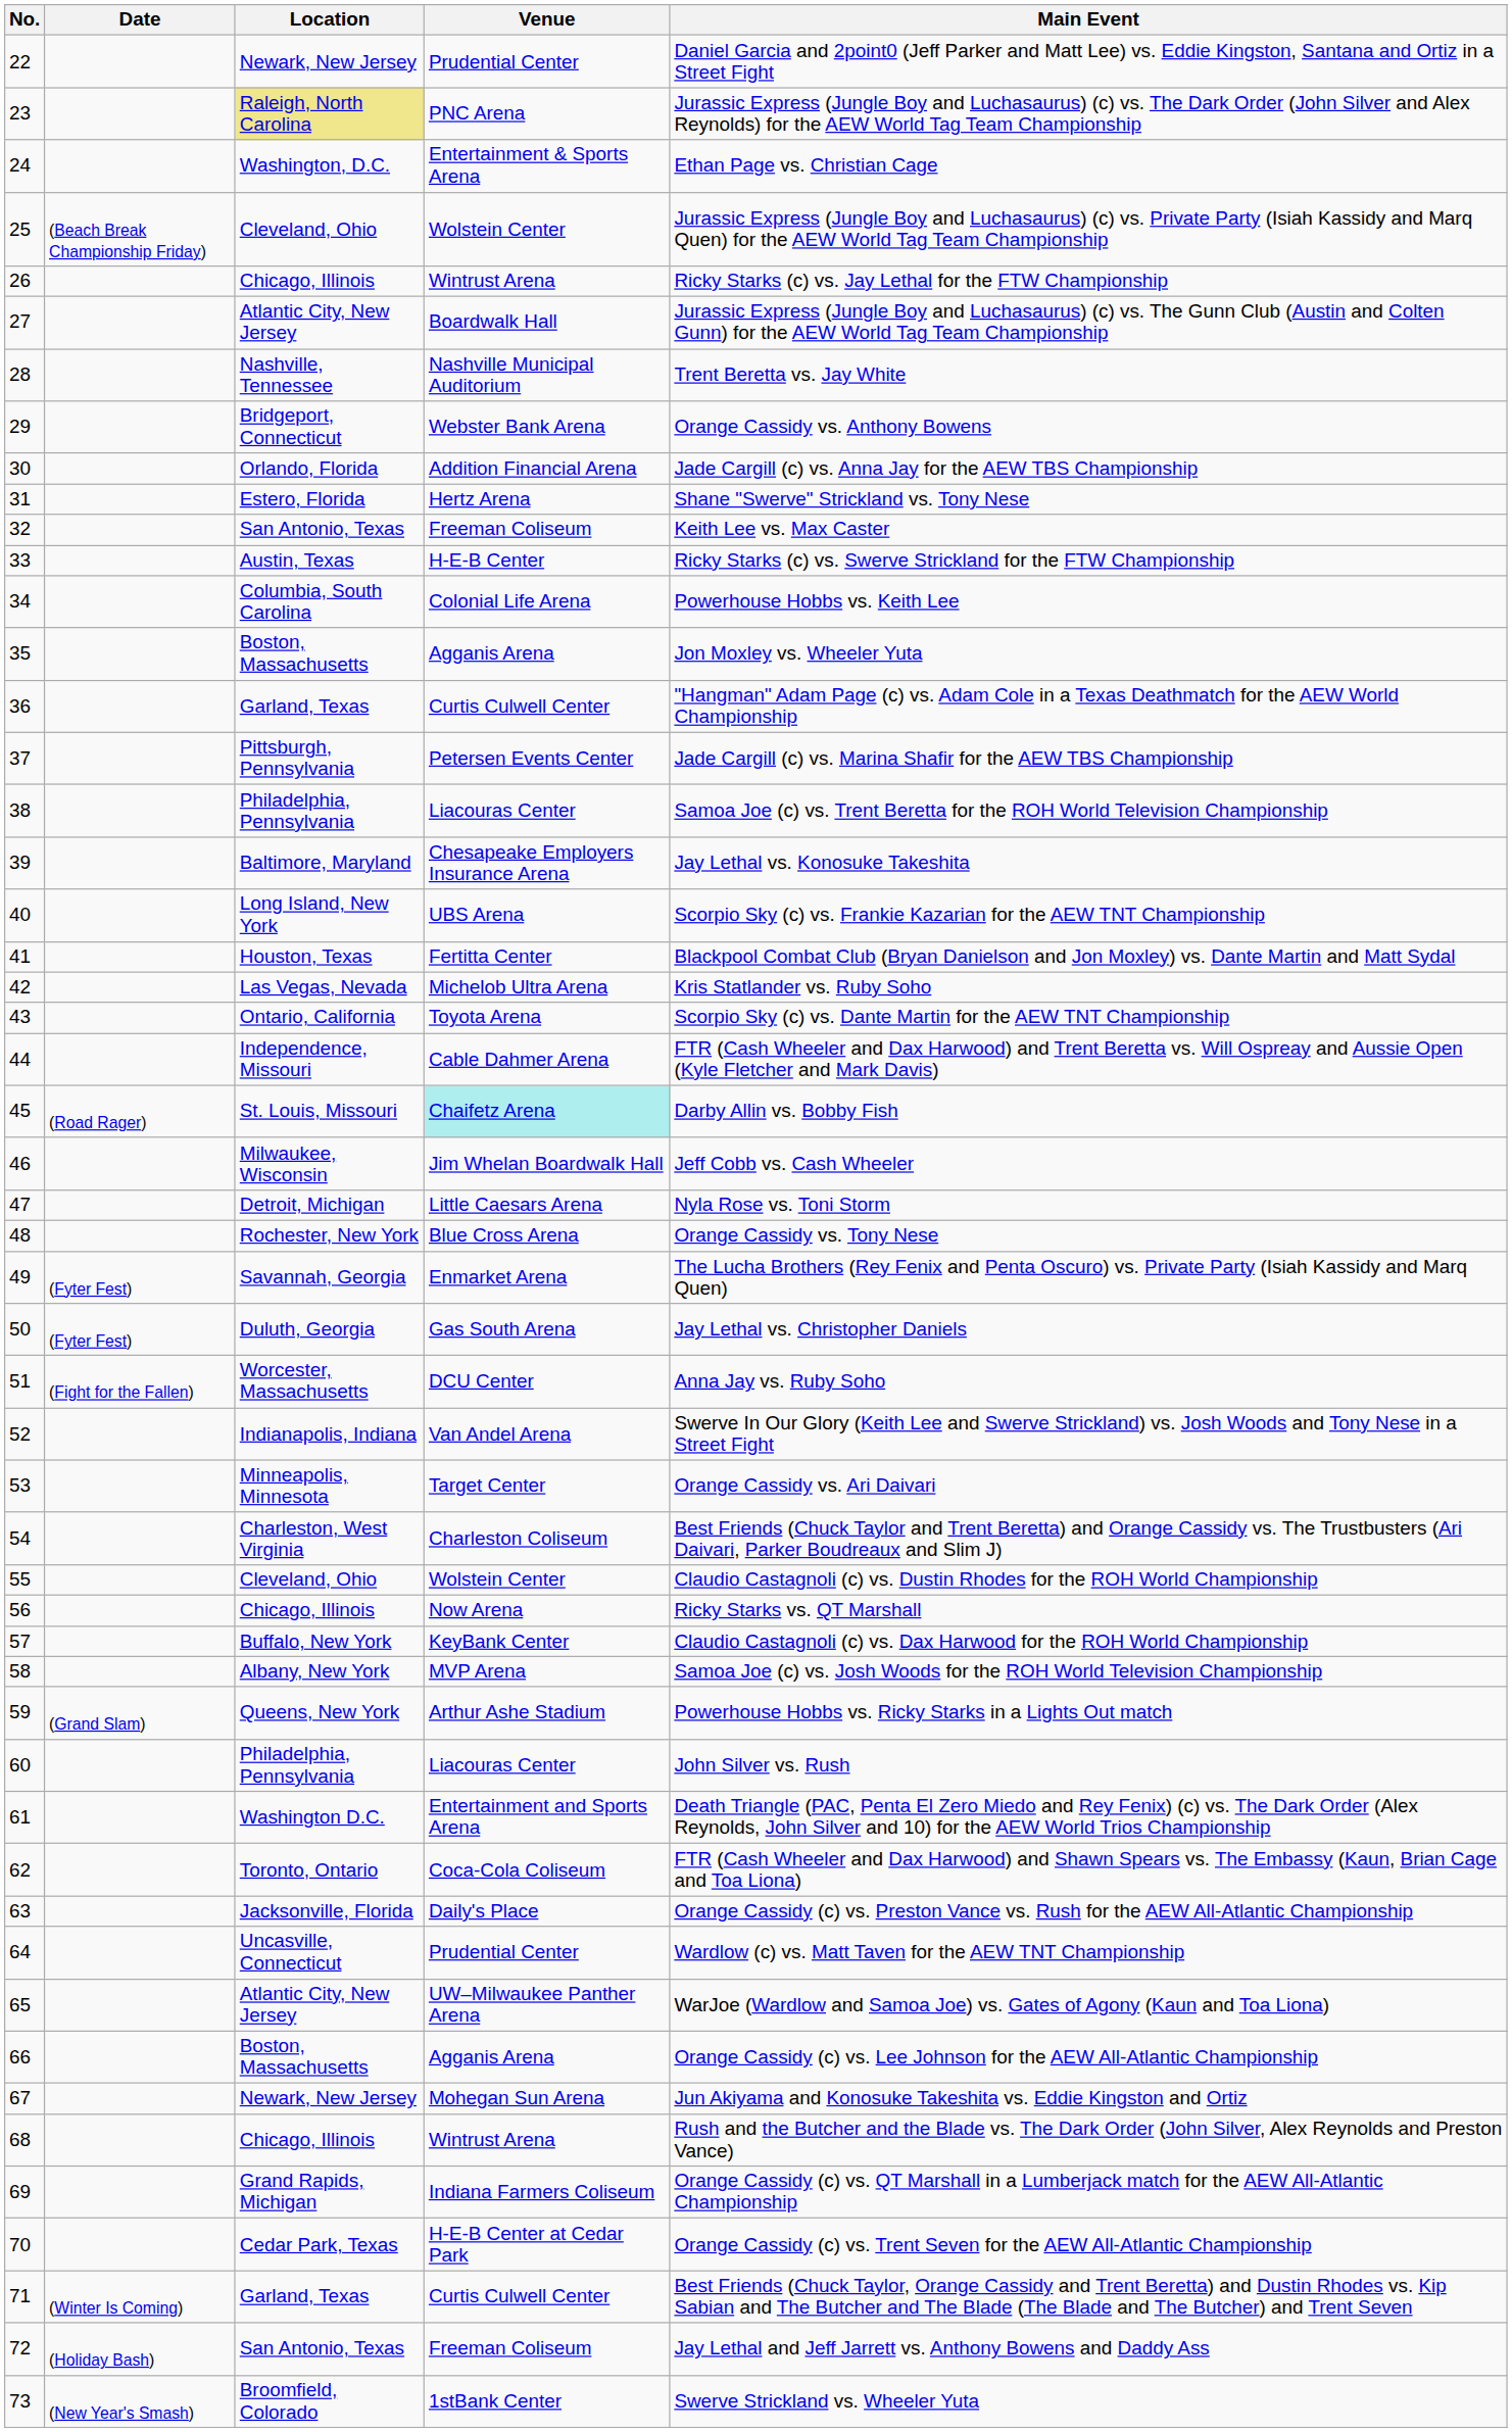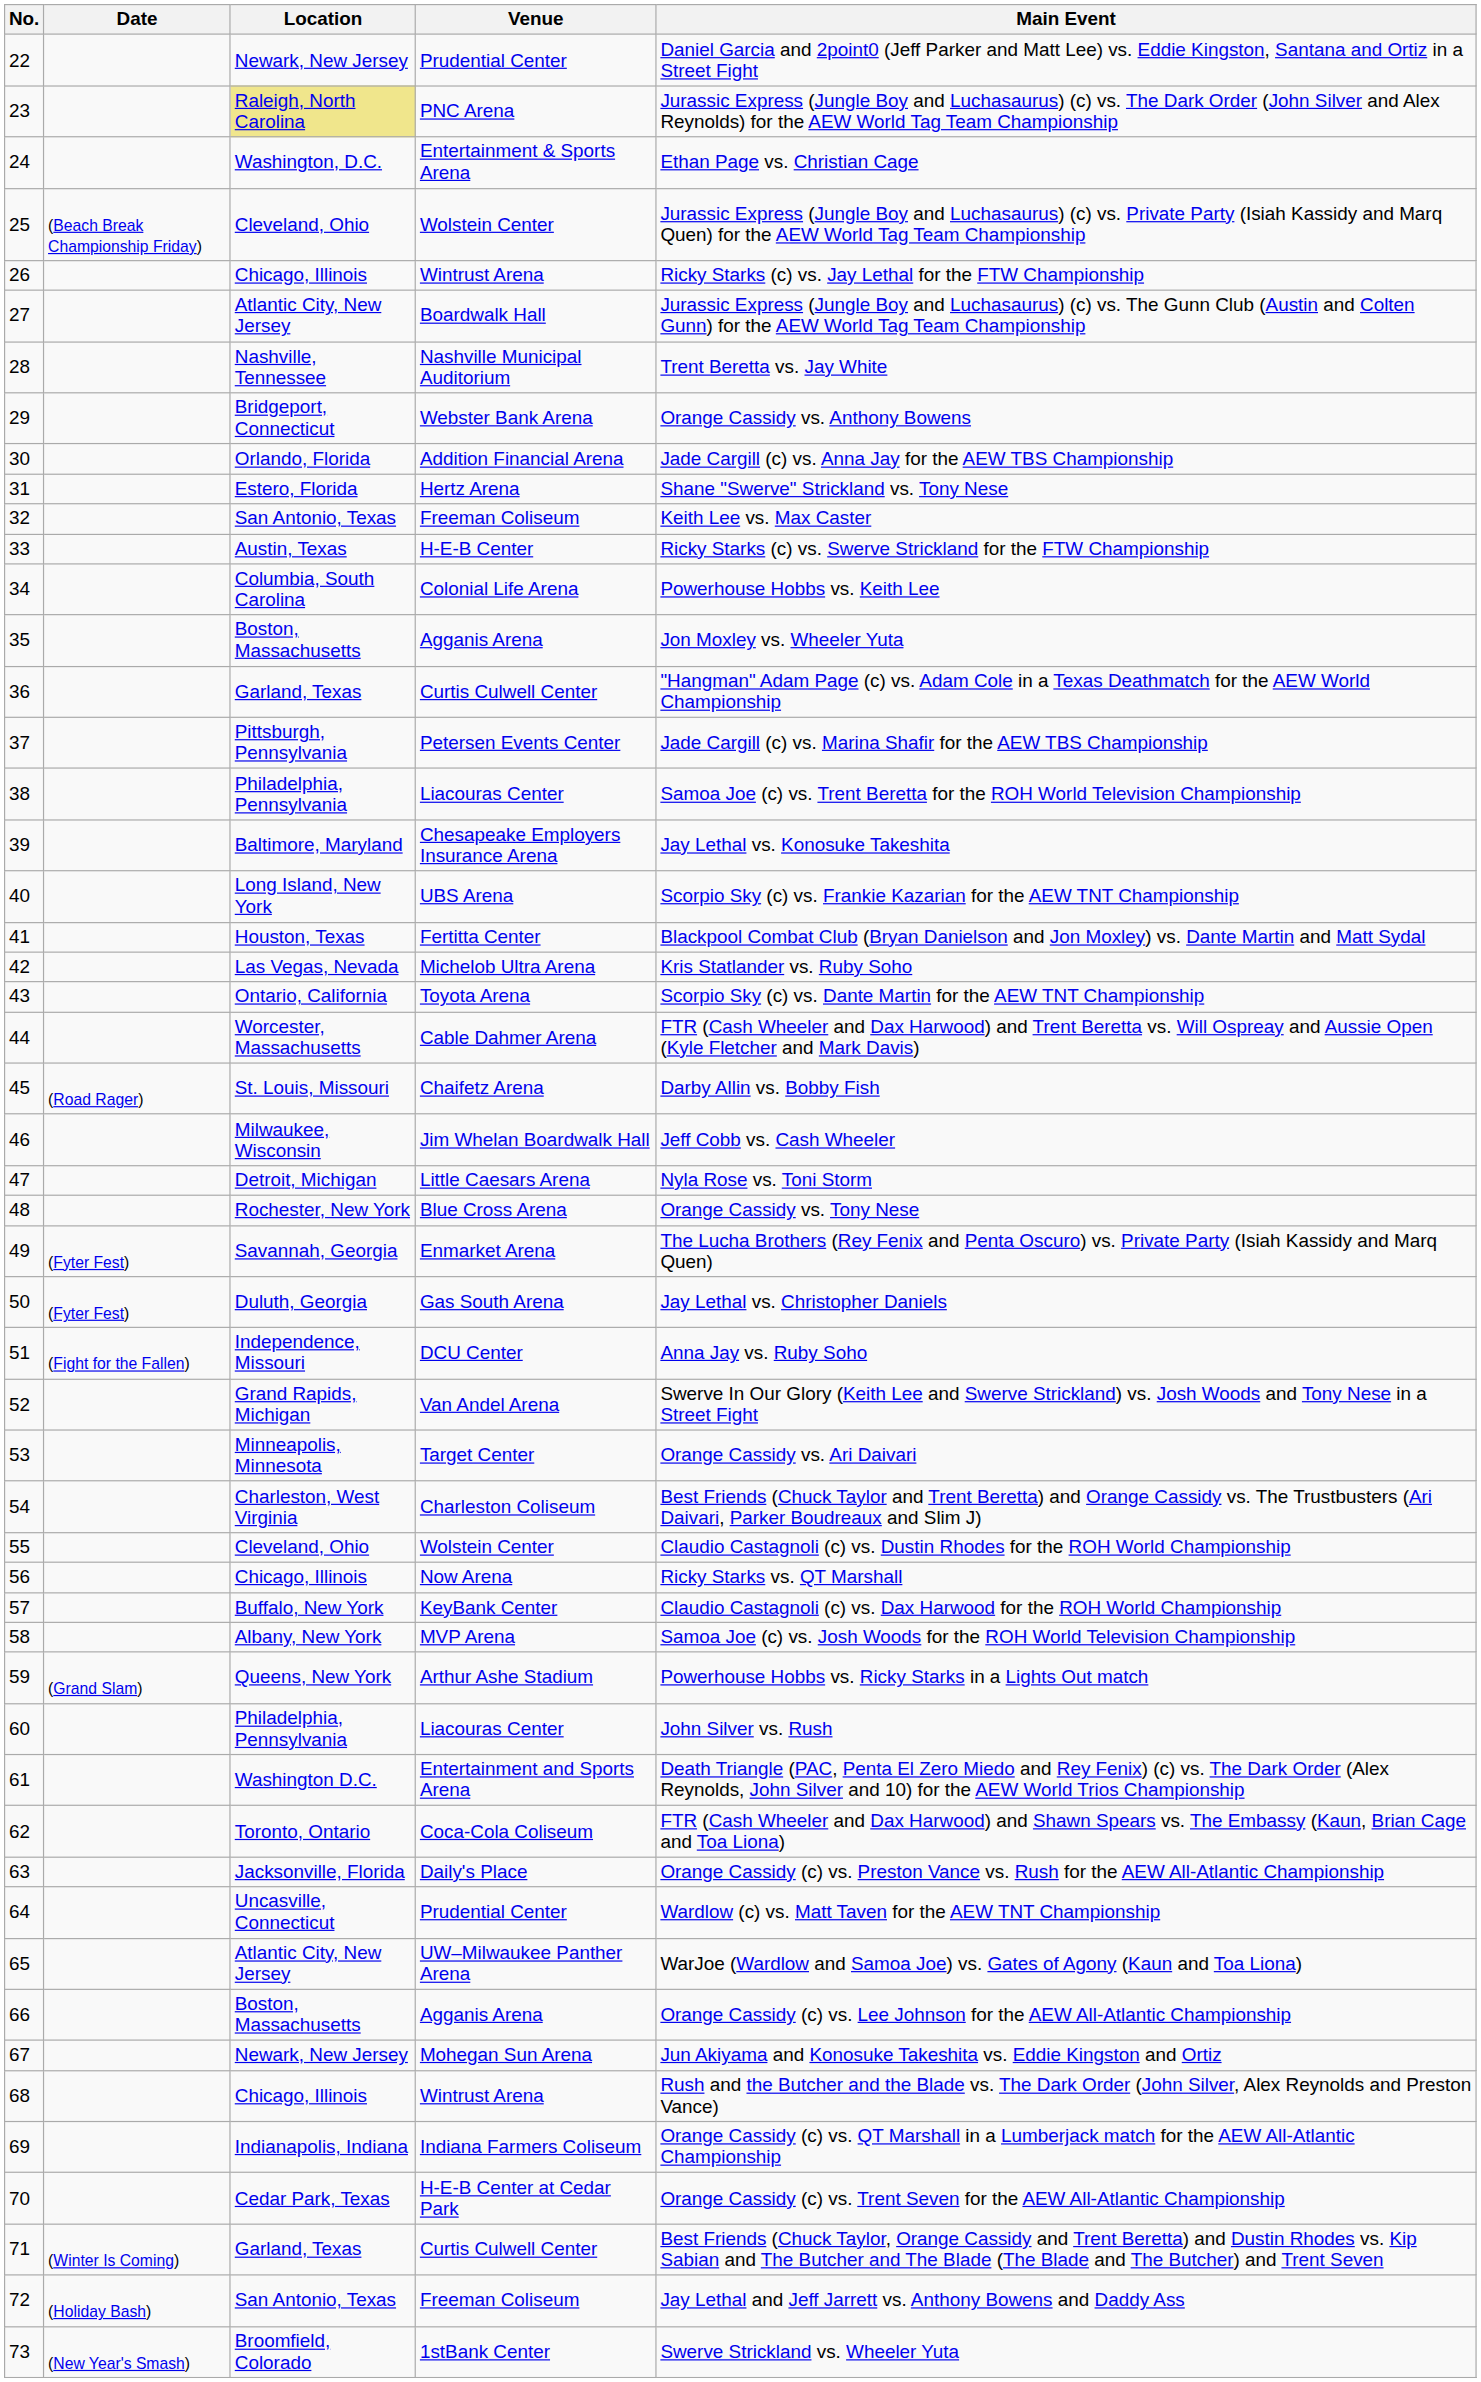44 | Location: Independence, Missouri -> Worcester, Massachusetts
45 | Venue: paleturquoise background -> no background
51 | Location: Worcester, Massachusetts -> Independence, Missouri
52 | Location: Indianapolis, Indiana -> Grand Rapids, Michigan
69 | Location: Grand Rapids, Michigan -> Indianapolis, Indiana
